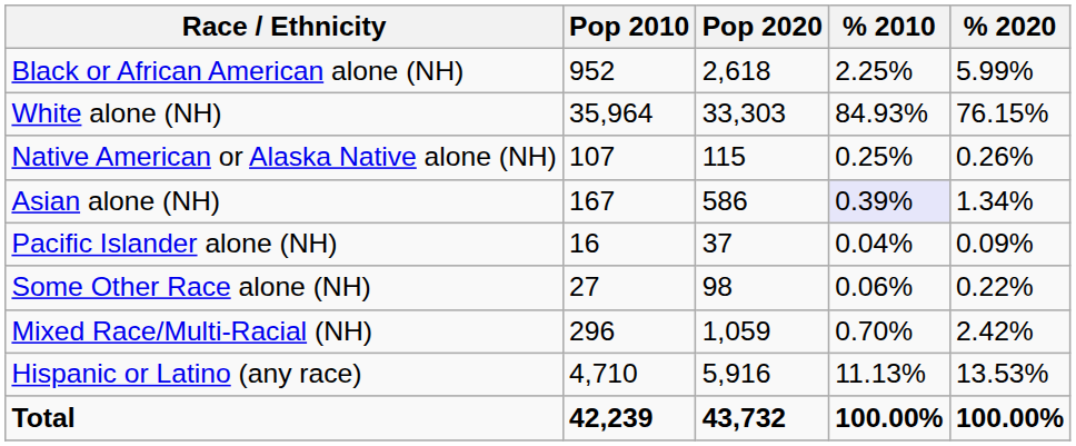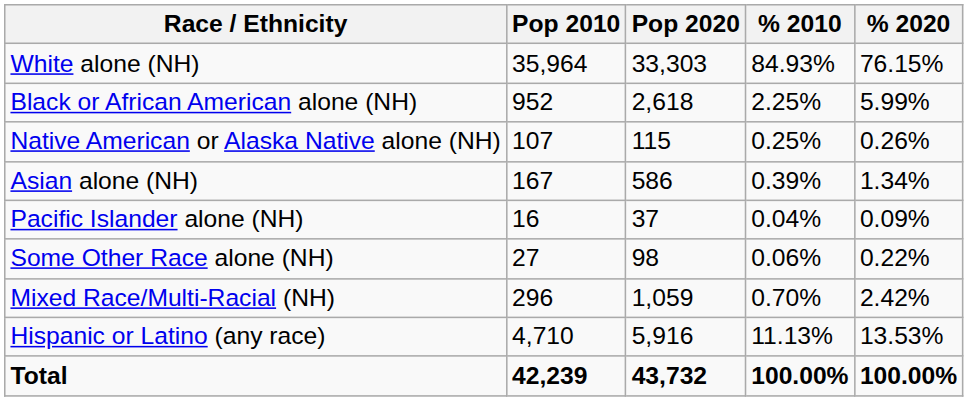rows swapped: White alone (NH) <-> Black or African American alone (NH)
Asian alone (NH) | % 2010: lavender background -> no background
